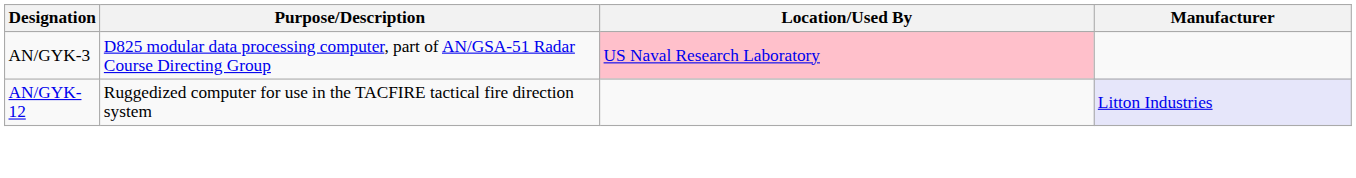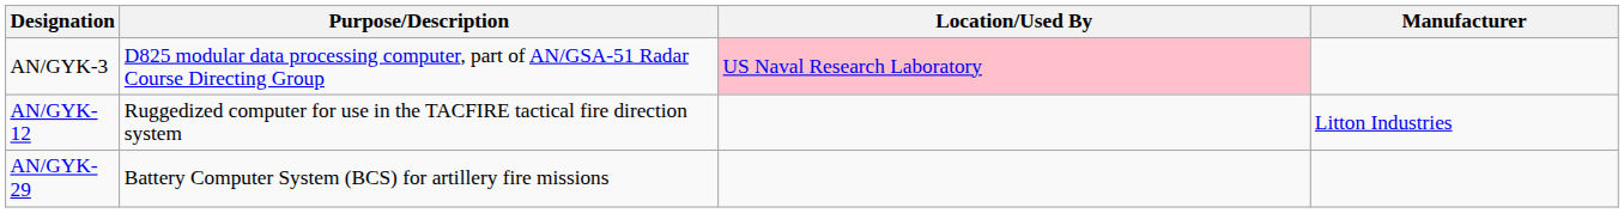AN/GYK-12 | Manufacturer: lavender background -> no background
+ row: AN/GYK-29 | Battery Computer System (BCS) for artillery fire missions
